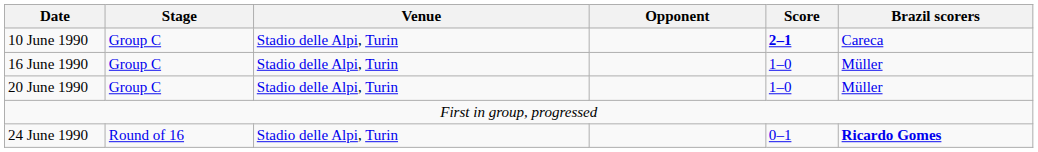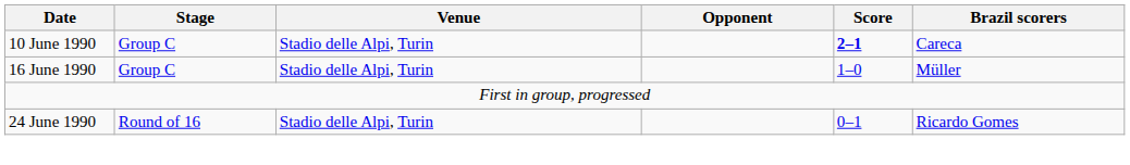- row: 20 June 1990 | Group C | Stadio delle Alpi, Turin | 1–0 | Müller
24 June 1990 | Brazil scorers: bold -> normal
